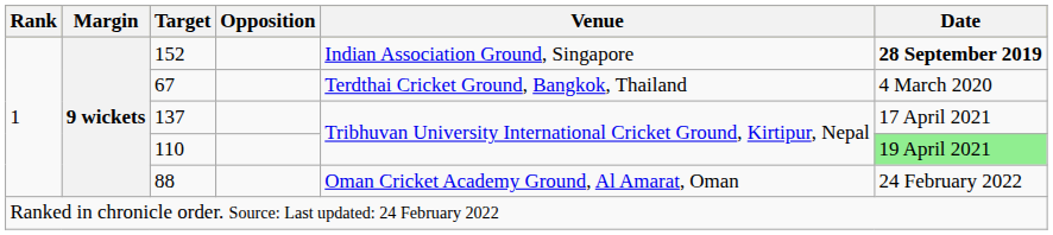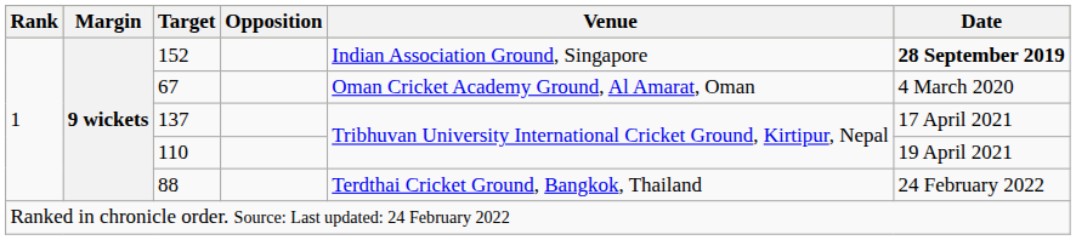67 | Venue: Terdthai Cricket Ground, Bangkok, Thailand -> Oman Cricket Academy Ground, Al Amarat, Oman
110 | Date: lightgreen background -> no background
88 | Venue: Oman Cricket Academy Ground, Al Amarat, Oman -> Terdthai Cricket Ground, Bangkok, Thailand
